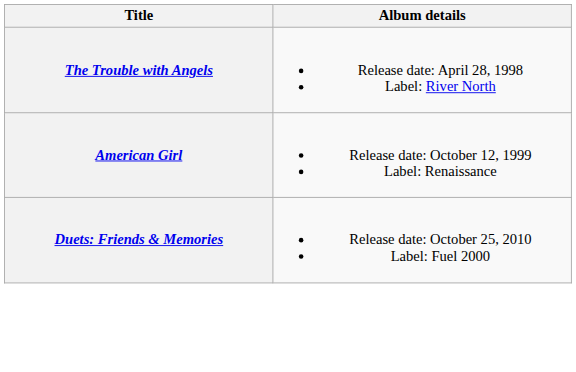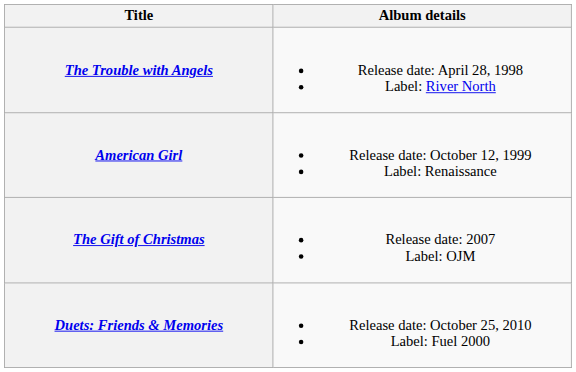+ row: The Gift of Christmas | Release date: 2007 Label: OJM
